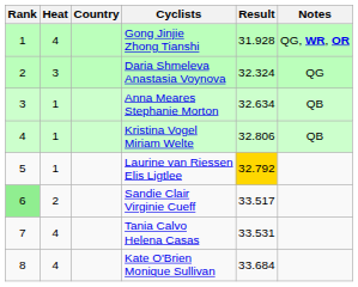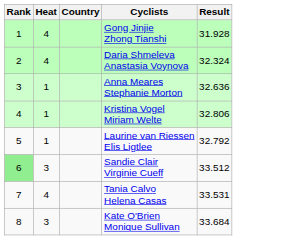- column: Notes | QG, WR, OR | QG | QB | QB
Daria Shmeleva Anastasia Voynova | Heat: 3 -> 4
Anna Meares Stephanie Morton | Result: 32.634 -> 32.636
Laurine van Riessen Elis Ligtlee | Result: gold background -> no background
Sandie Clair Virginie Cueff | Heat: 2 -> 3
Sandie Clair Virginie Cueff | Result: 33.517 -> 33.512
Kate O'Brien Monique Sullivan | Heat: 4 -> 3
